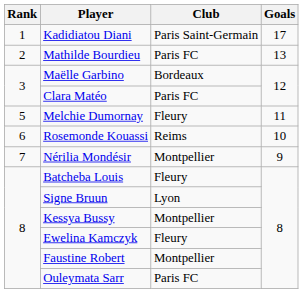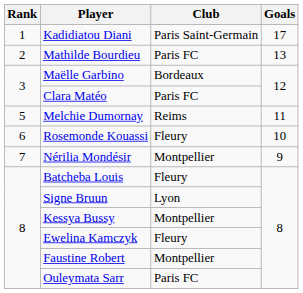Melchie Dumornay | Club: Fleury -> Reims
Rosemonde Kouassi | Club: Reims -> Fleury
